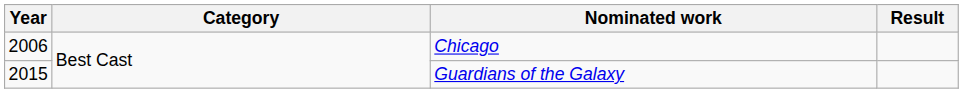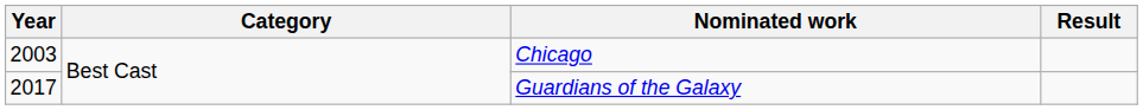Chicago | Year: 2006 -> 2003
Guardians of the Galaxy | Year: 2015 -> 2017
